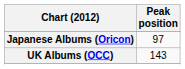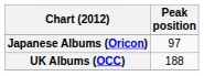UK Albums (OCC) | Peak position: 143 -> 188
